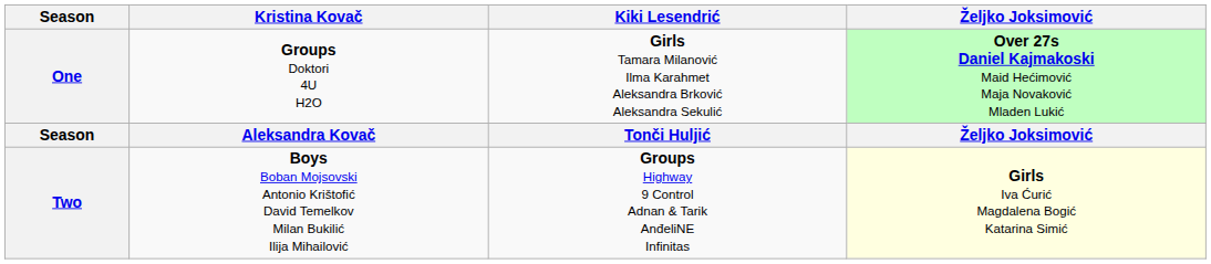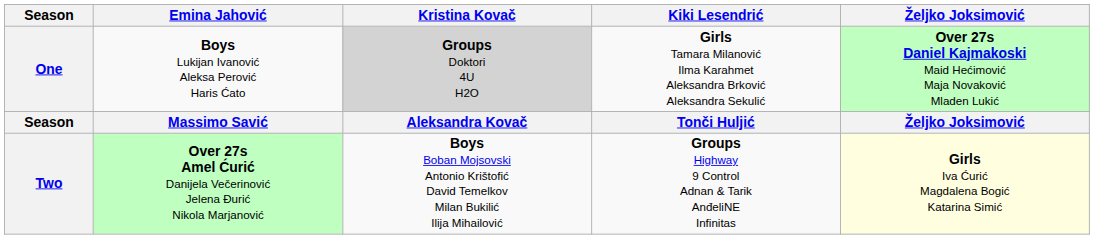+ column: Emina Jahović | Boys Lukijan Ivanović Aleksa Perović Haris Ćato | Massimo Savić | Over 27s Amel Ćurić Danijela Večerinović Jelena Đurić Nikola Marjanović
One | Kristina Kovač: no background -> lightgrey background
